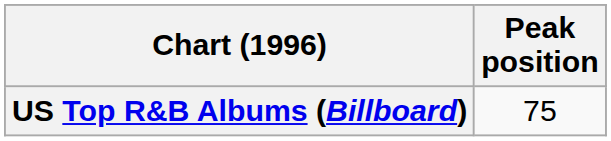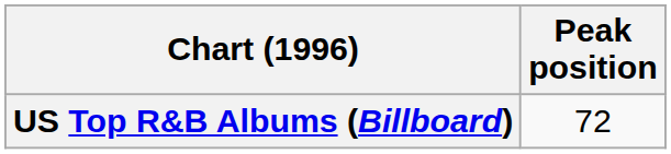US Top R&B Albums (Billboard) | Peak position: 75 -> 72
